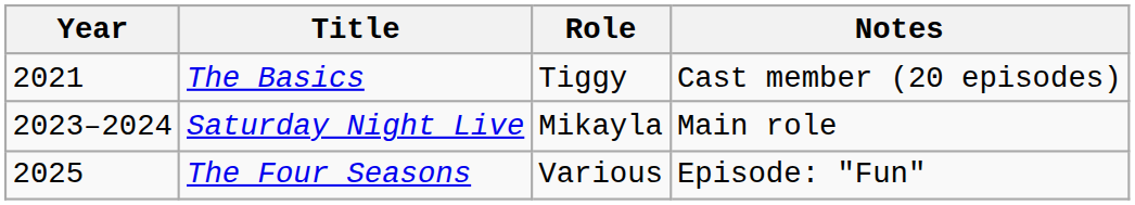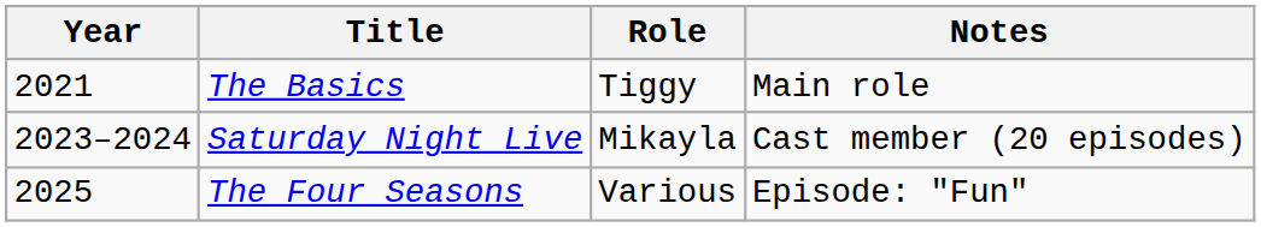The Basics | Notes: Cast member (20 episodes) -> Main role
Saturday Night Live | Notes: Main role -> Cast member (20 episodes)
